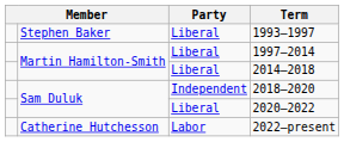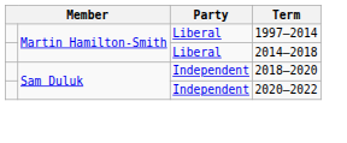- row: Stephen Baker | Liberal | 1993–1997
2020–2022 | Party: Liberal -> Independent
- row: Catherine Hutchesson | Labor | 2022–present
